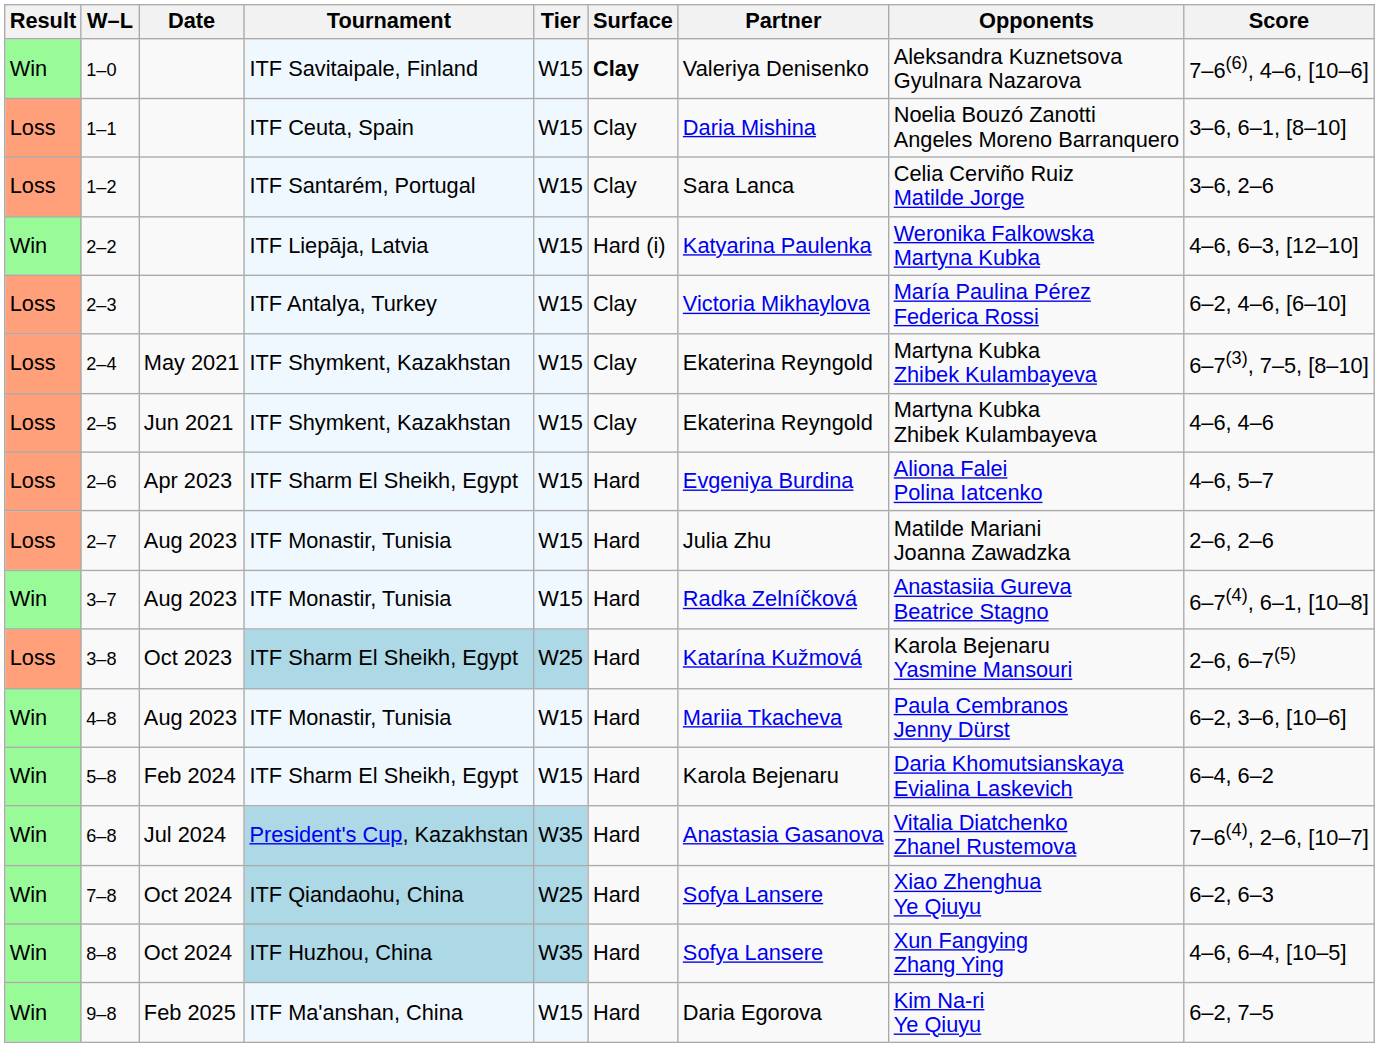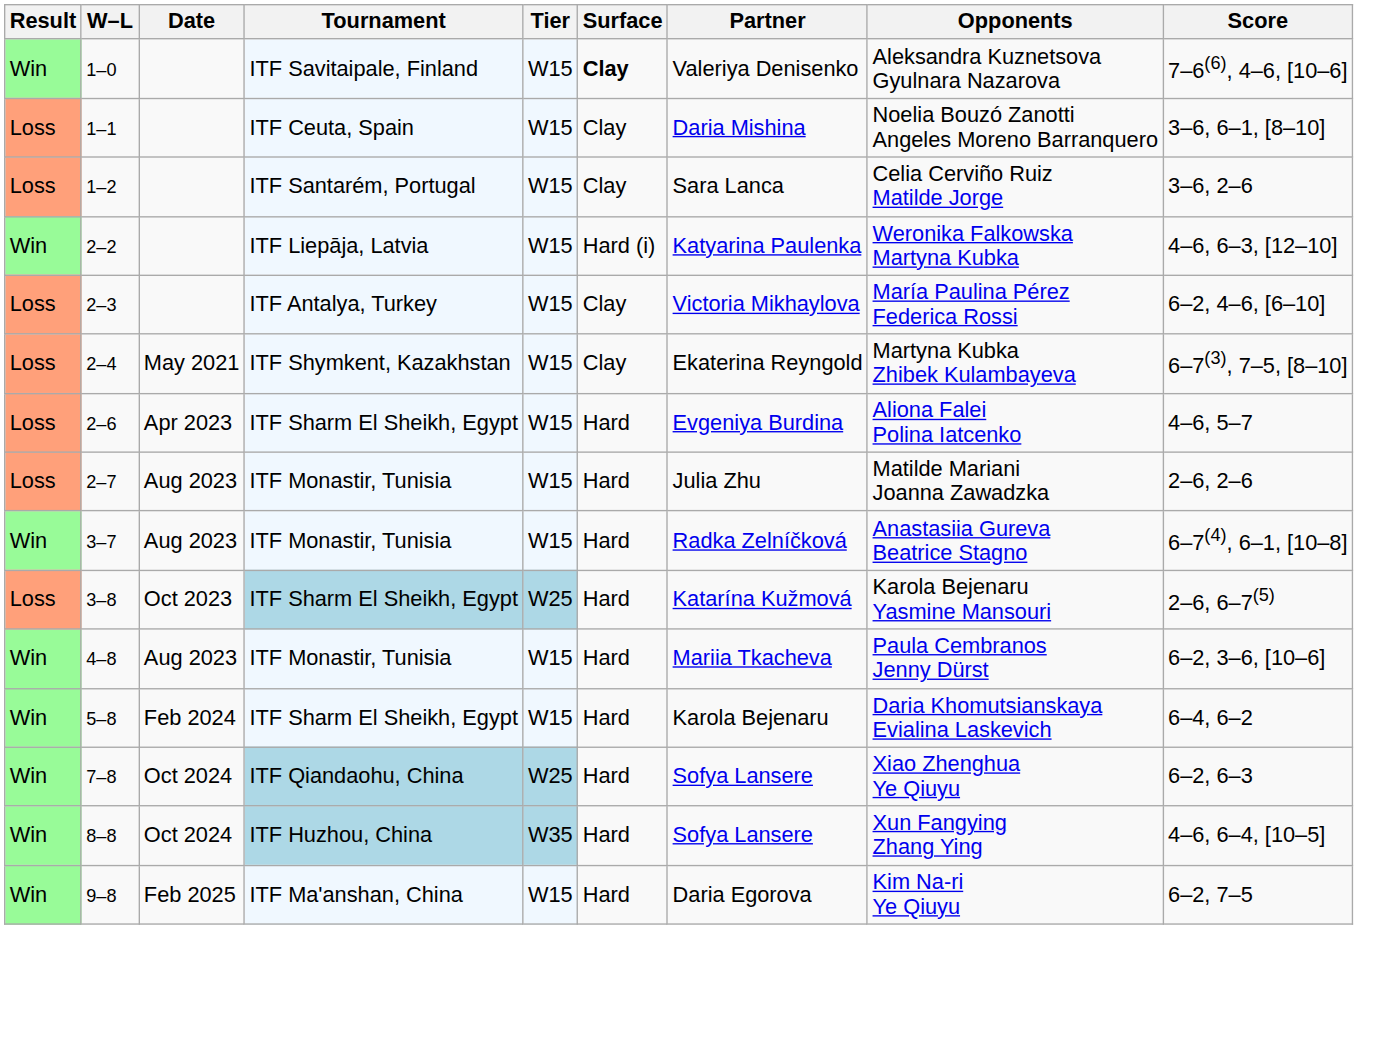- row: Loss | 2–5 | Jun 2021 | ITF Shymkent, Kazakhstan | W15 | Clay | Ekaterina Reyngold | Martyna Kubka Zhibek Kulambayeva | 4–6, 4–6
- row: Win | 6–8 | Jul 2024 | President's Cup, Kazakhstan | W35 | Hard | Anastasia Gasanova | Vitalia Diatchenko Zhanel Rustemova | 7–6(4), 2–6, [10–7]
